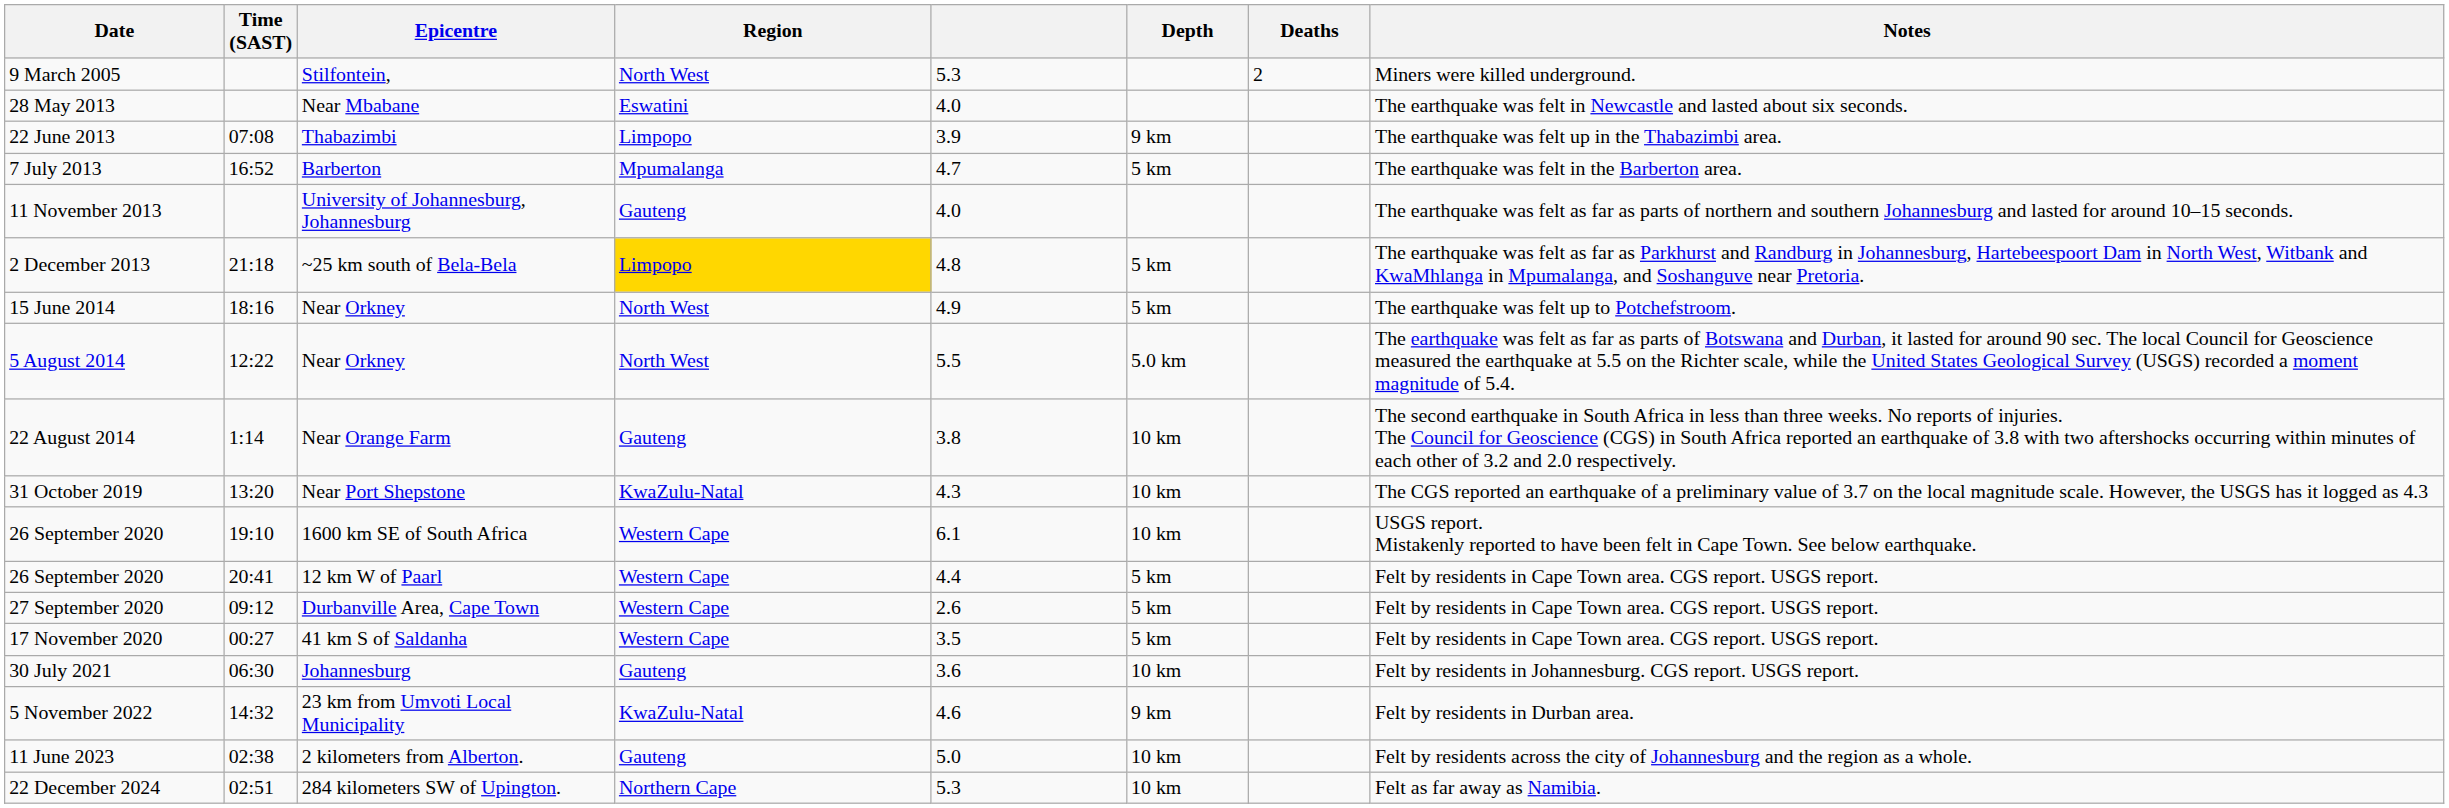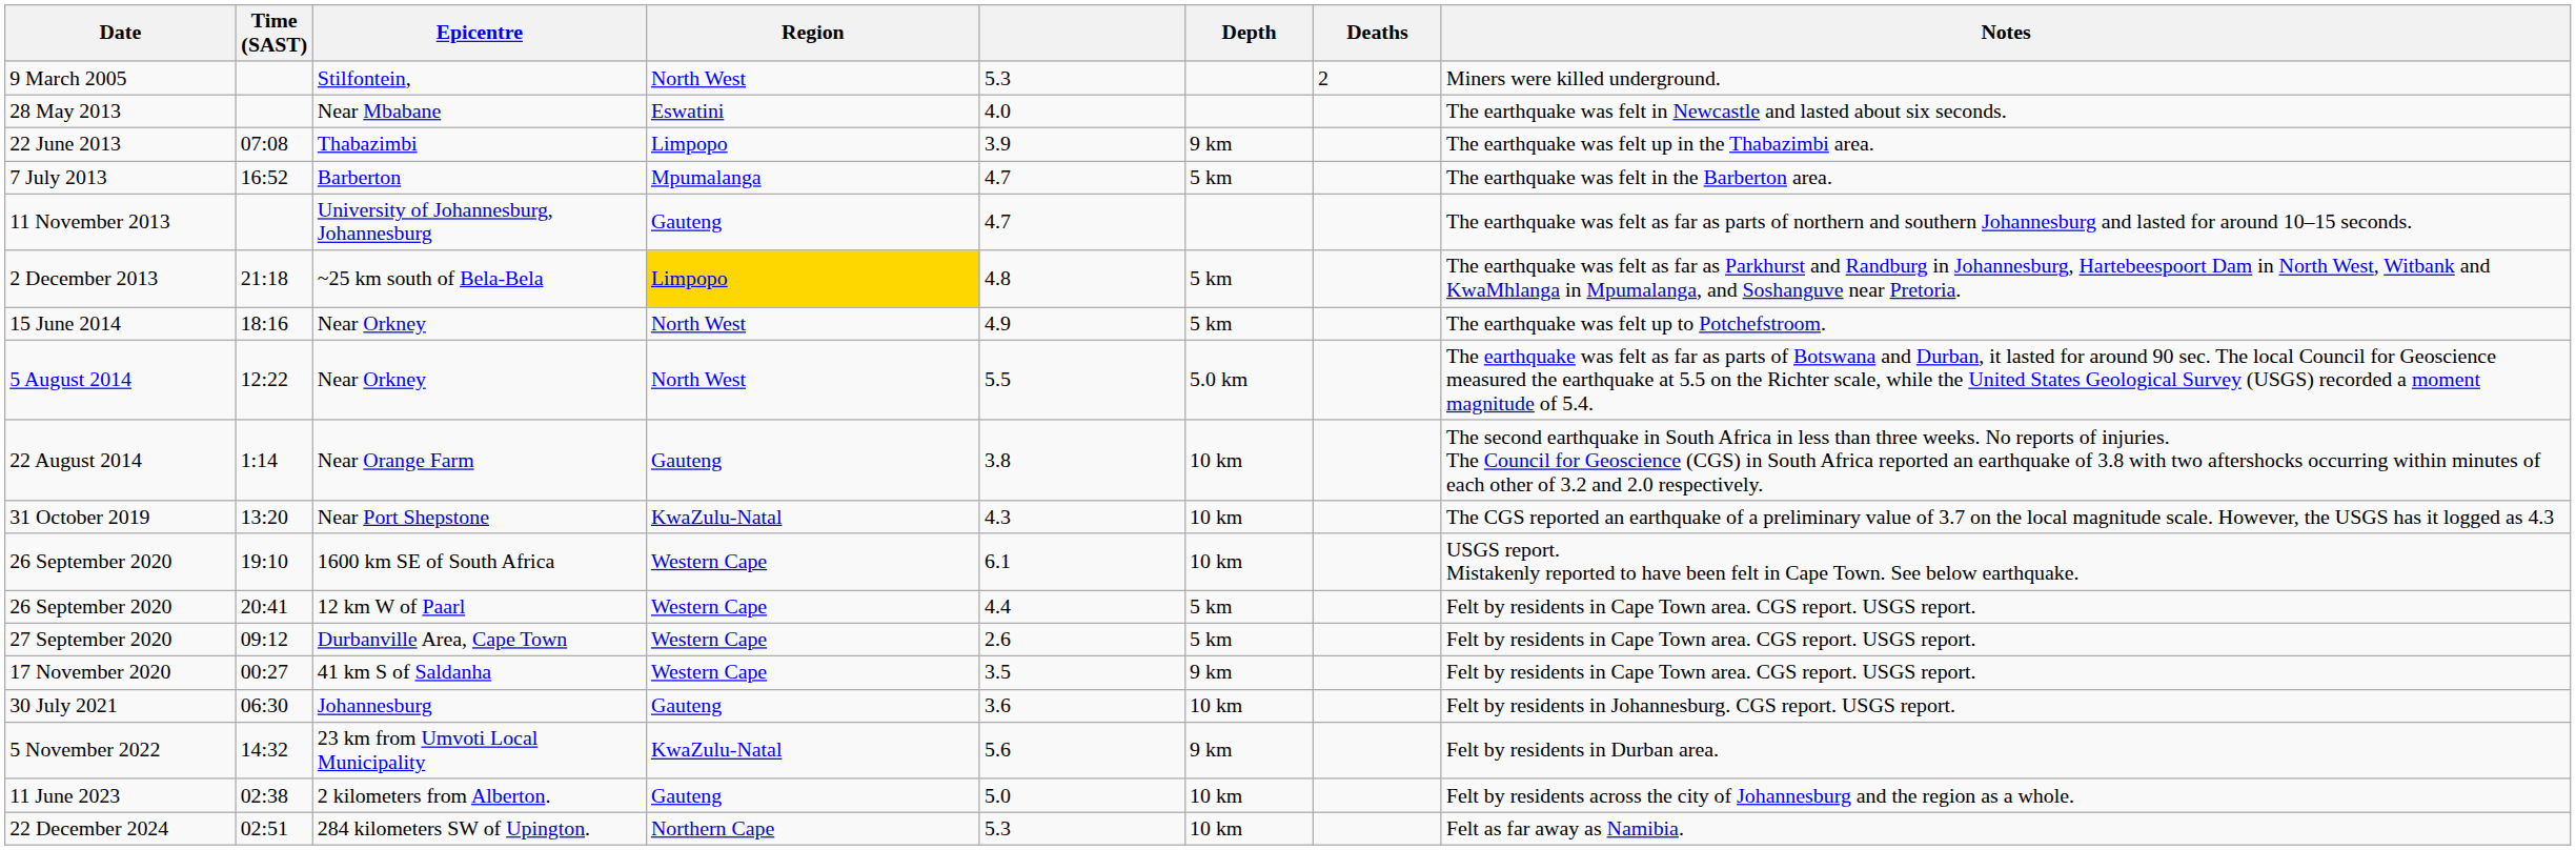11 November 2013 | column 5: 4.0 -> 4.7
17 November 2020 | Depth: 5 km -> 9 km
5 November 2022 | column 5: 4.6 -> 5.6
